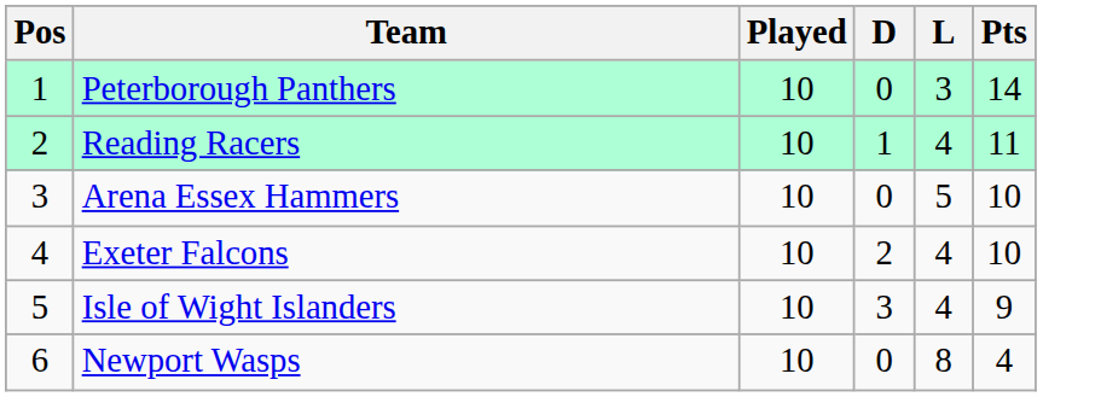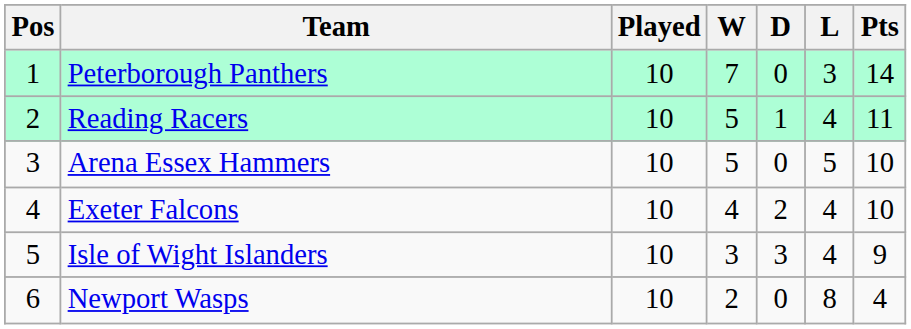+ column: W | 7 | 5 | 5 | 4 | 3 | 2
